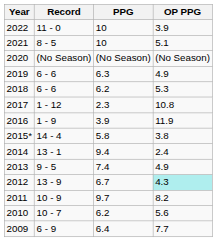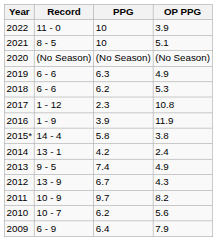2014 | PPG: 9.4 -> 4.2
2012 | OP PPG: paleturquoise background -> no background
2009 | OP PPG: 7.7 -> 7.9
